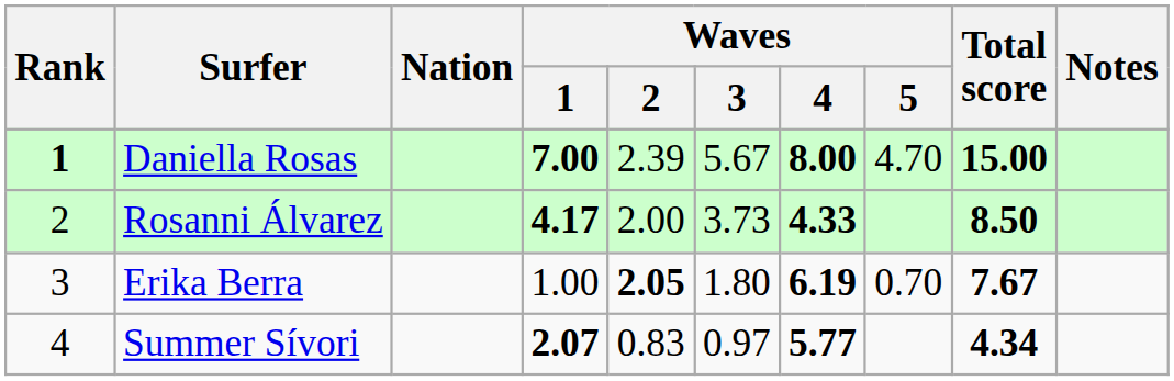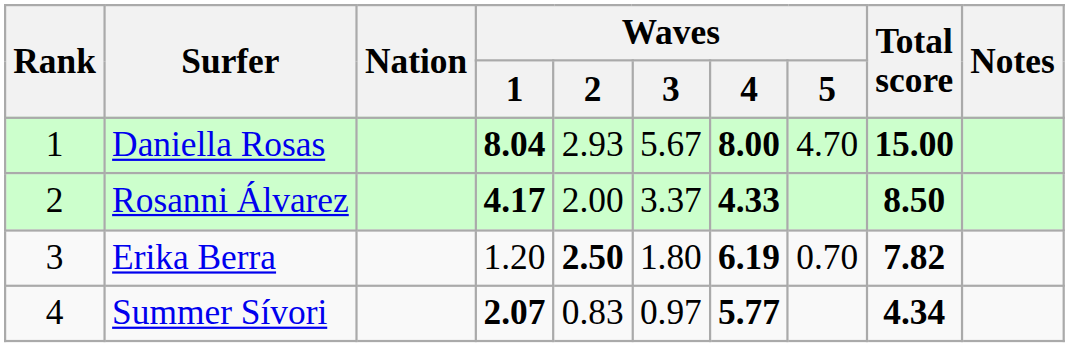Daniella Rosas | Rank: bold -> normal
Daniella Rosas | Waves / 1: 7.00 -> 8.04
Daniella Rosas | Waves / 2: 2.39 -> 2.93
Rosanni Álvarez | Waves / 3: 3.73 -> 3.37
Erika Berra | Waves / 1: 1.00 -> 1.20
Erika Berra | Waves / 2: 2.05 -> 2.50
Erika Berra | Total score: 7.67 -> 7.82
